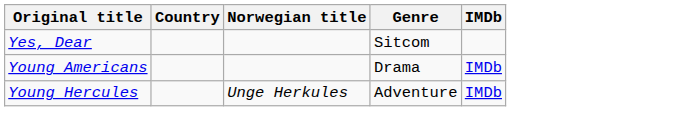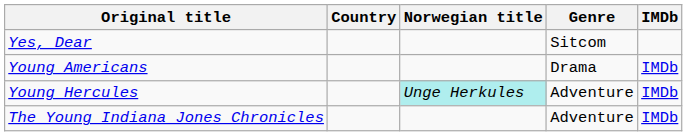Young Hercules | Norwegian title: no background -> paleturquoise background
+ row: The Young Indiana Jones Chronicles | Adventure | IMDb
